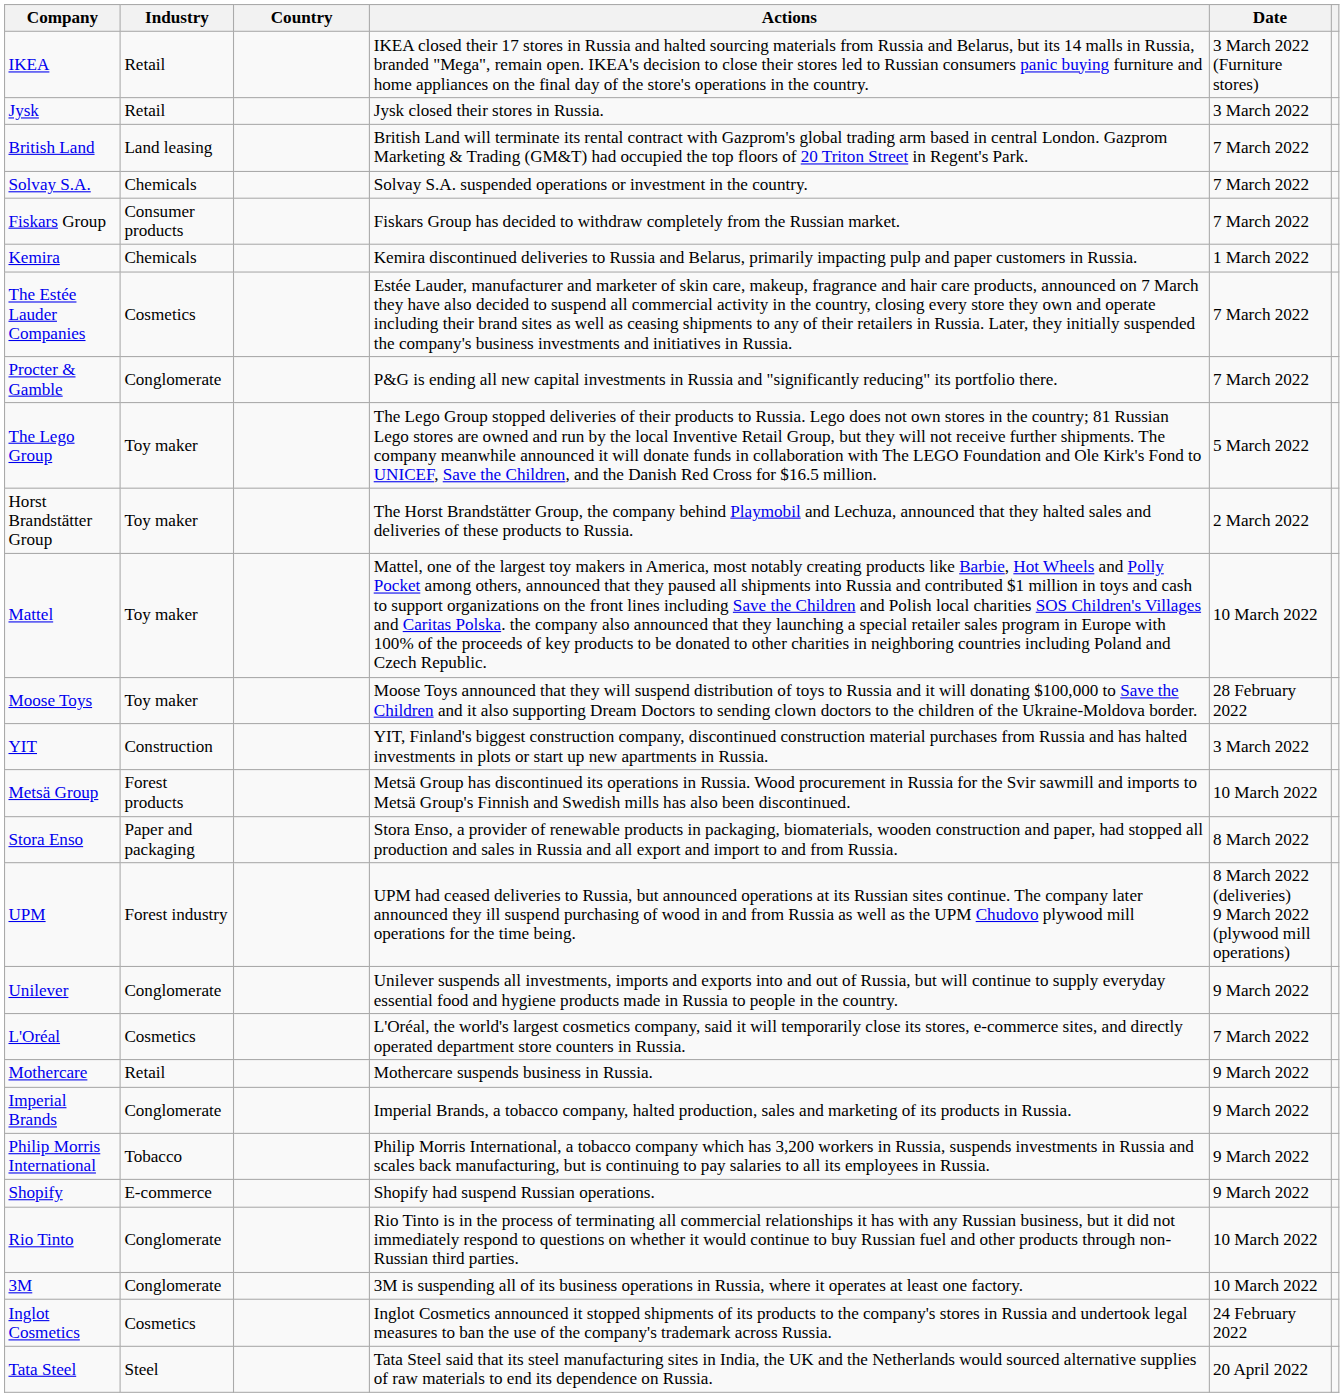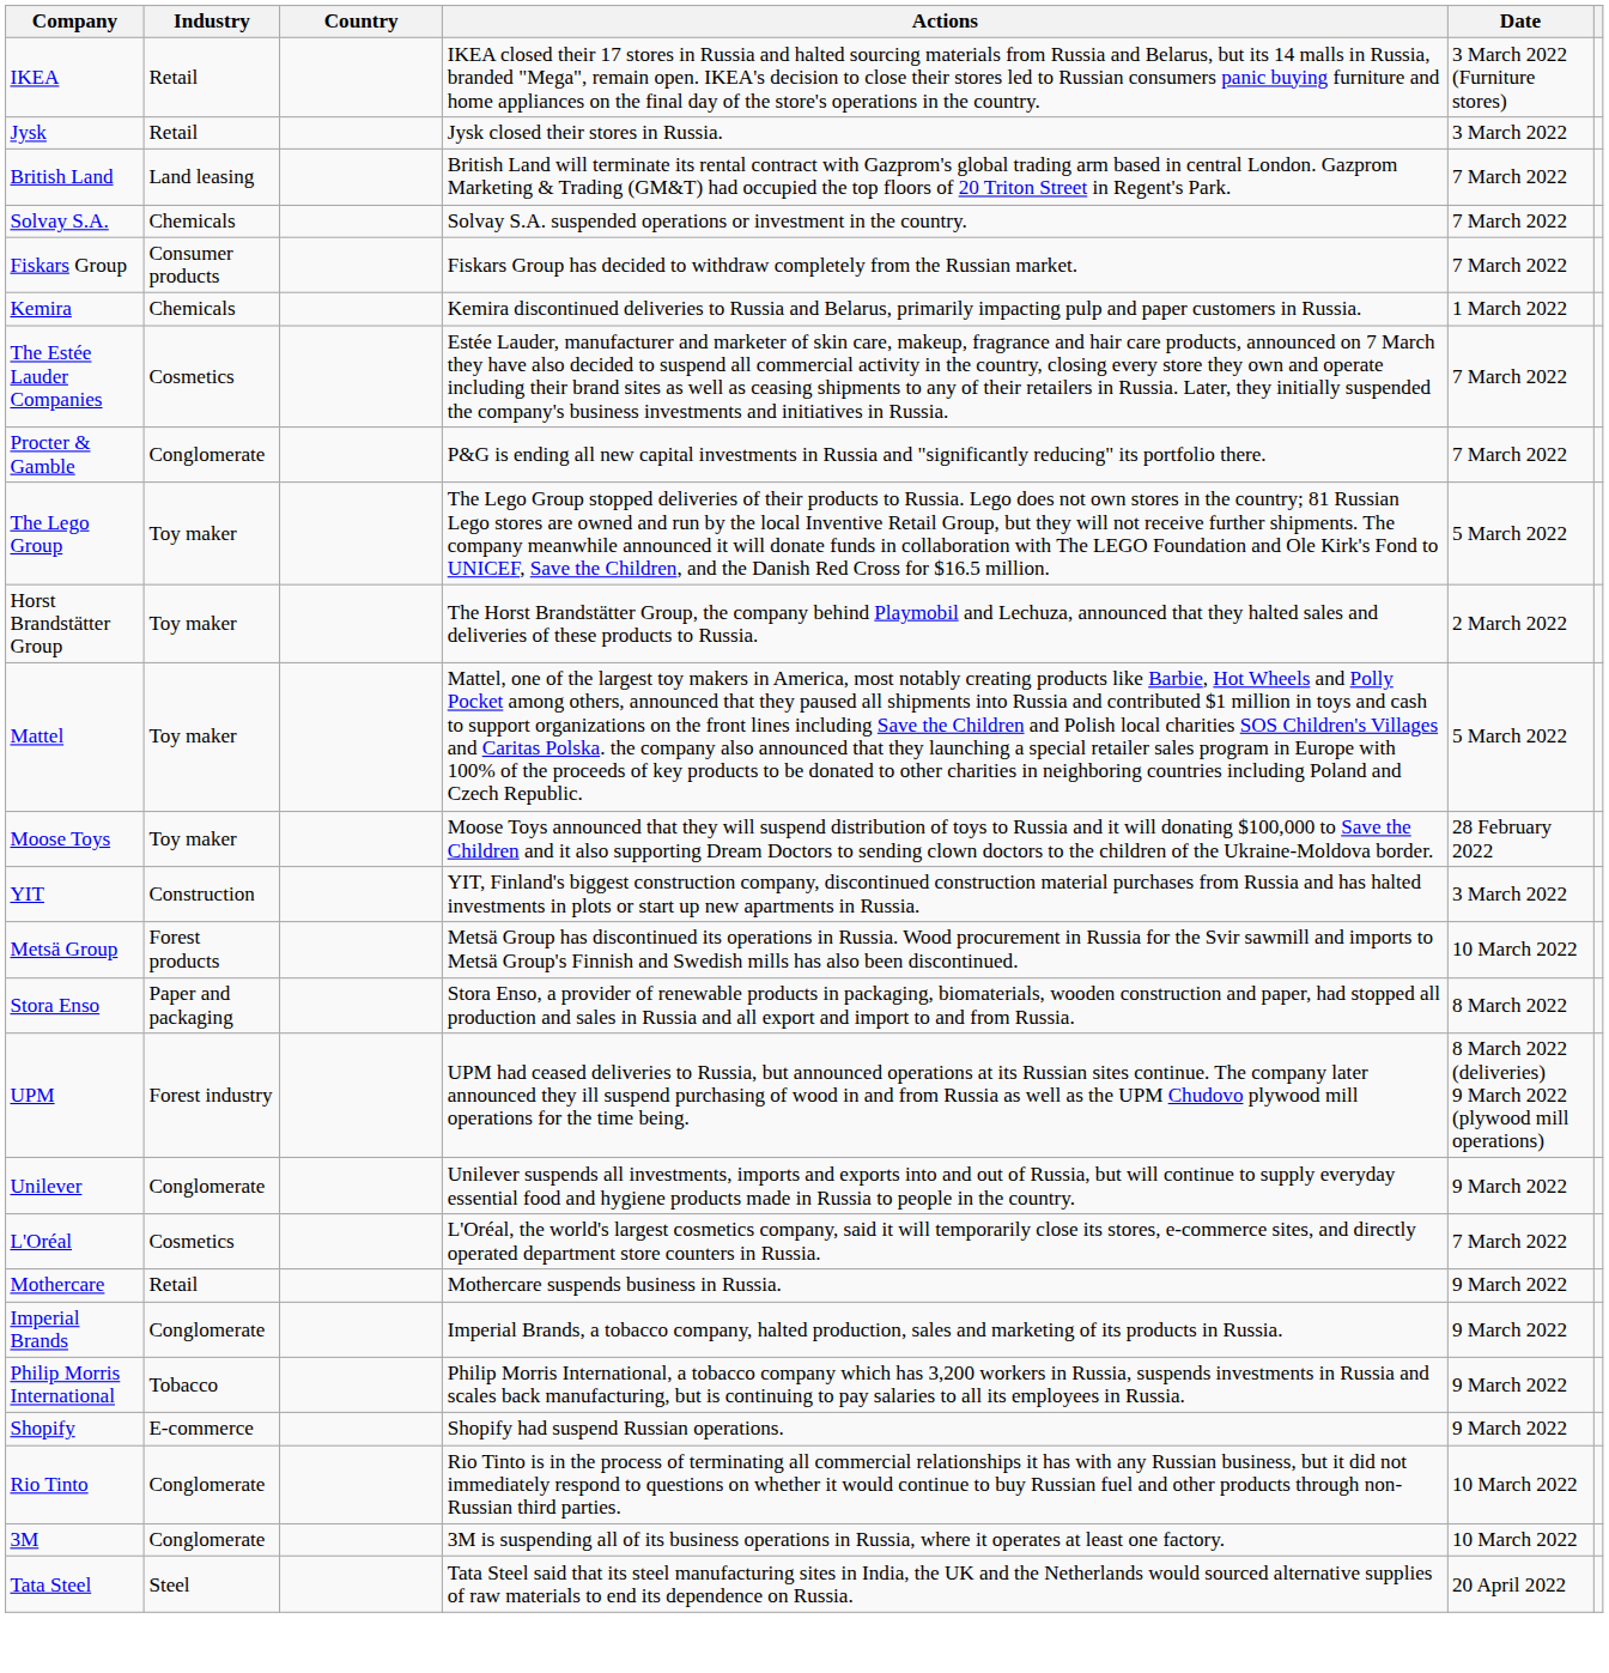Mattel | Date: 10 March 2022 -> 5 March 2022
- row: Inglot Cosmetics | Cosmetics | Inglot Cosmetics announced it stopped shipments of its products to the company's stores in Russia and undertook legal measures to ban the use of the company's trademark across Russia. | 24 February 2022
